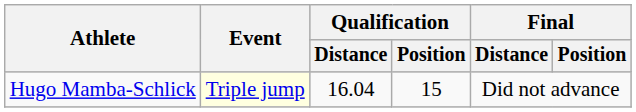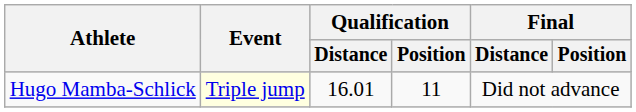Hugo Mamba-Schlick | Qualification / Distance: 16.04 -> 16.01
Hugo Mamba-Schlick | Qualification / Position: 15 -> 11
